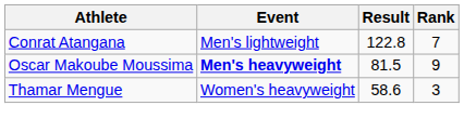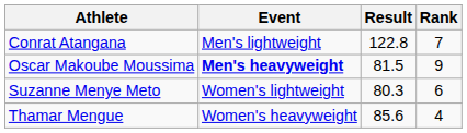+ row: Suzanne Menye Meto | Women's lightweight | 80.3 | 6
Thamar Mengue | Result: 58.6 -> 85.6
Thamar Mengue | Rank: 3 -> 4
